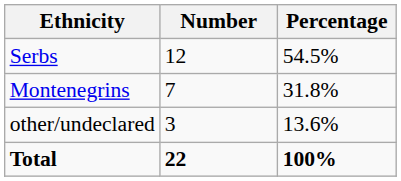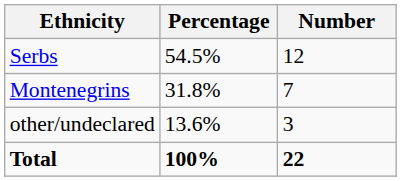columns swapped: Number <-> Percentage
